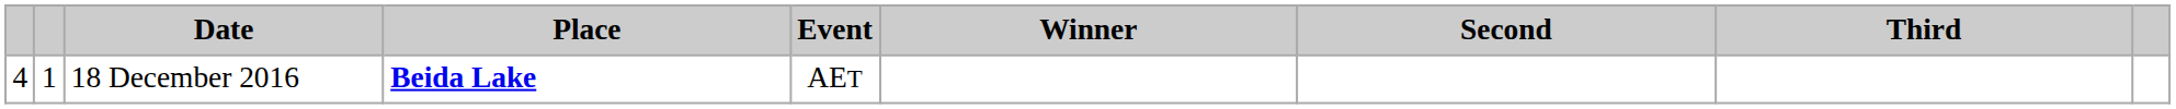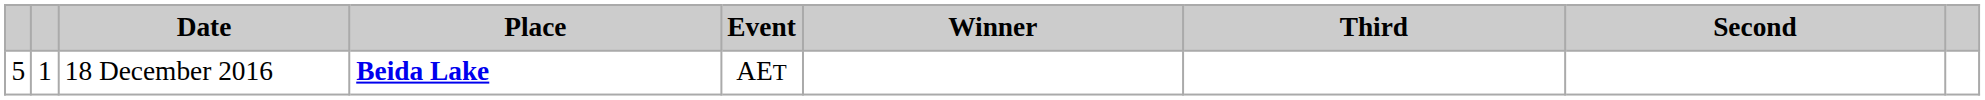columns swapped: Second <-> Third
18 December 2016 | column 1: 4 -> 5
